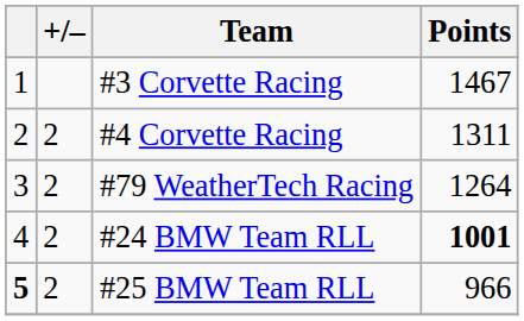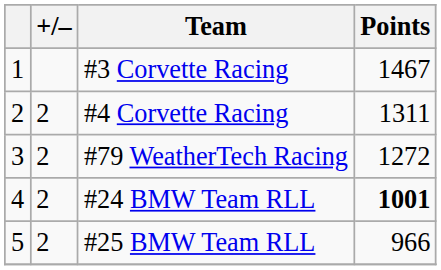#79 WeatherTech Racing | Points: 1264 -> 1272
#25 BMW Team RLL | column 1: bold -> normal
